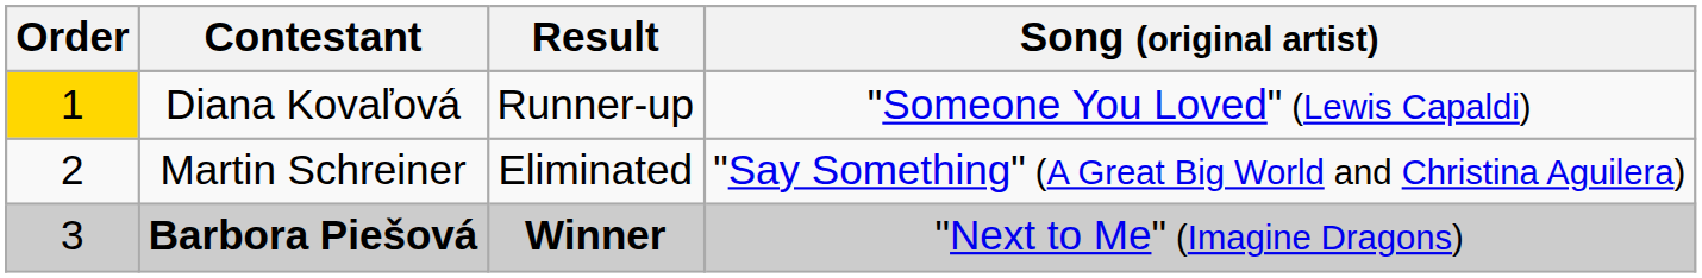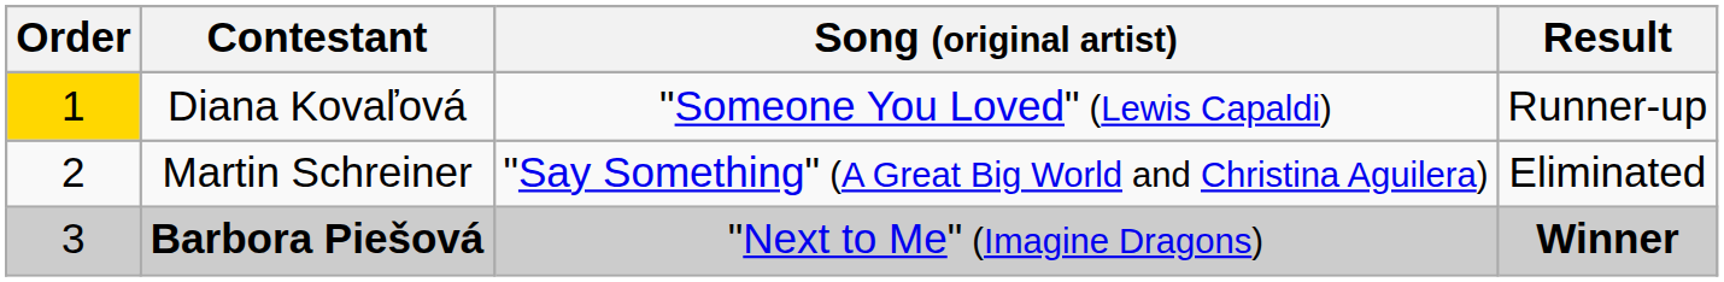columns swapped: Song (original artist) <-> Result
